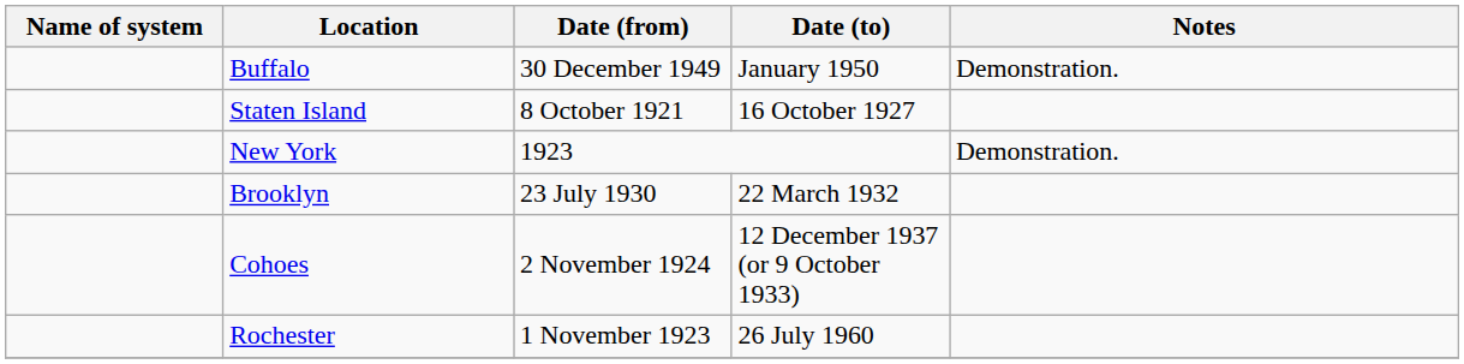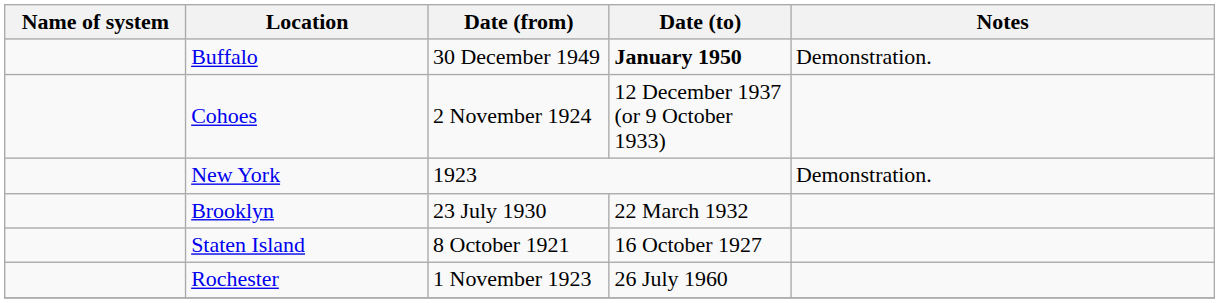Buffalo | Date (to): normal -> bold
rows swapped: Cohoes <-> Staten Island
